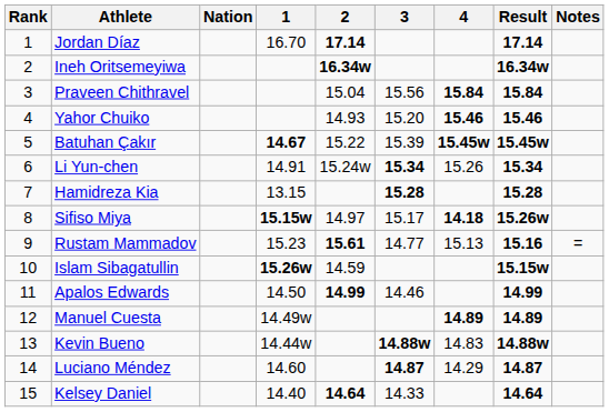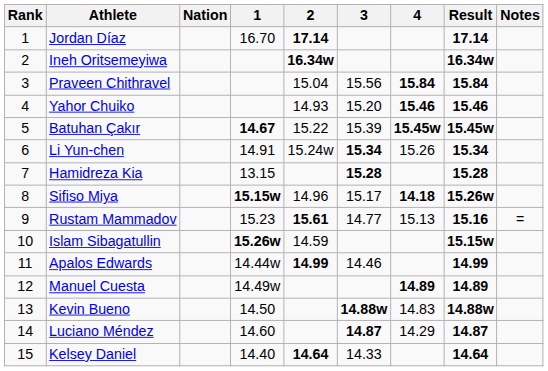Sifiso Miya | 2: 14.97 -> 14.96
Apalos Edwards | 1: 14.50 -> 14.44w
Kevin Bueno | 1: 14.44w -> 14.50
